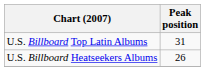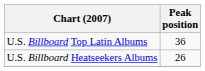U.S. Billboard Top Latin Albums | Peak position: 31 -> 36
